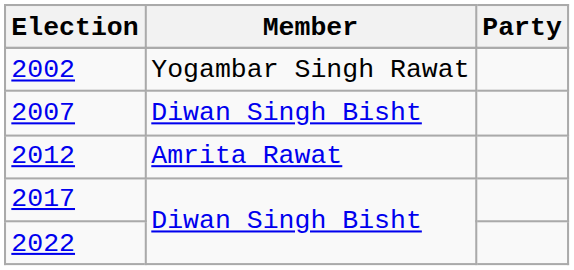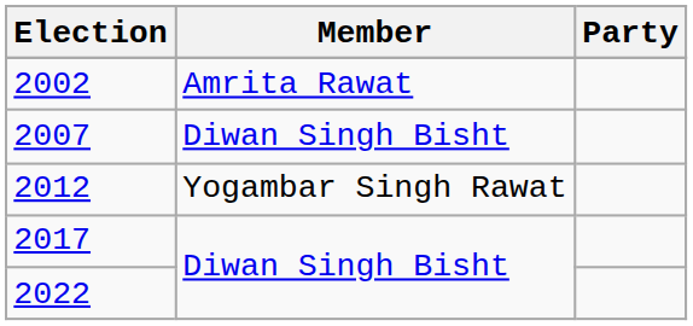2002 | Member: Yogambar Singh Rawat -> Amrita Rawat
2012 | Member: Amrita Rawat -> Yogambar Singh Rawat
